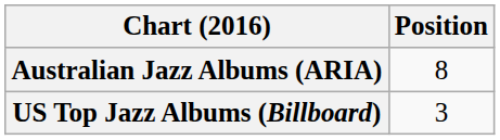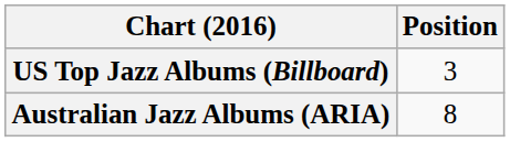rows swapped: Australian Jazz Albums (ARIA) <-> US Top Jazz Albums (Billboard)
